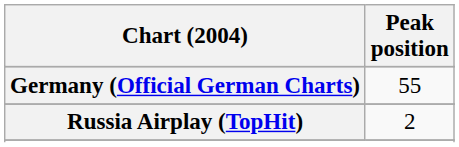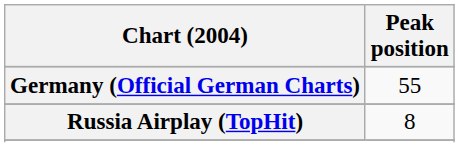Russia Airplay (TopHit) | Peak position: 2 -> 8
